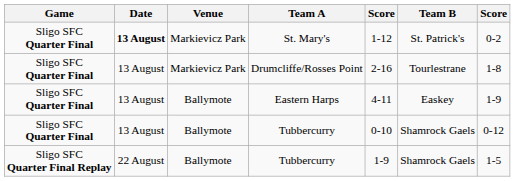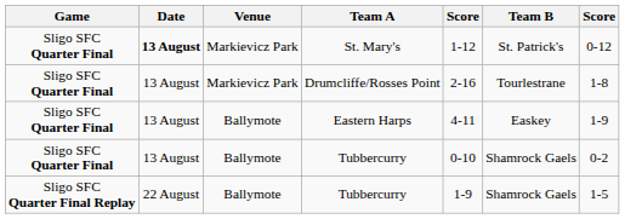St. Mary's | column 7: 0-2 -> 0-12
Sligo SFC Quarter Final / Tubbercurry | column 7: 0-12 -> 0-2
